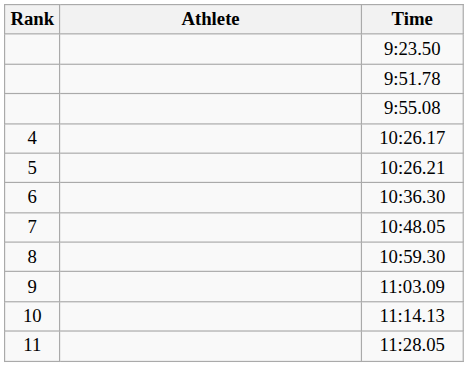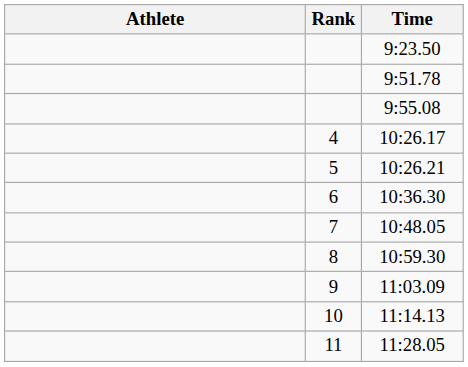columns swapped: Rank <-> Athlete
